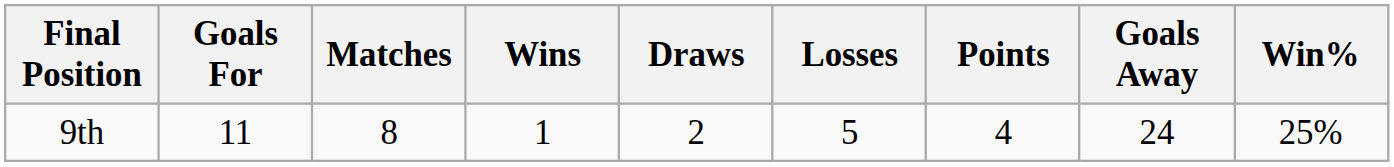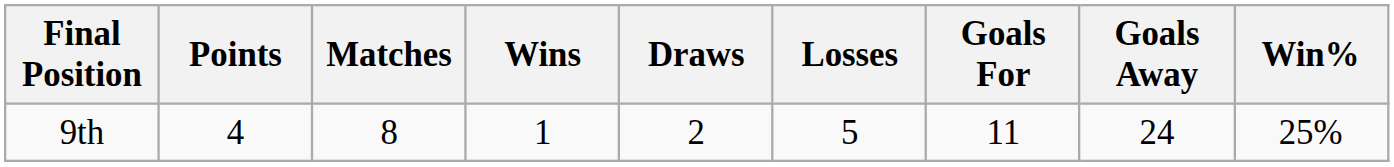columns swapped: Points <-> Goals For
